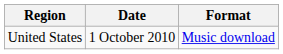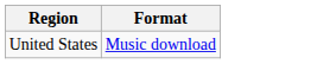- column: Date | 1 October 2010
